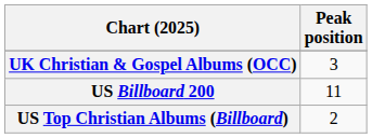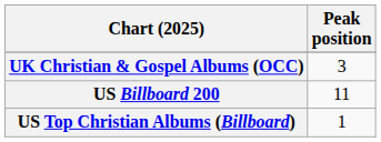US Top Christian Albums (Billboard) | Peak position: 2 -> 1
